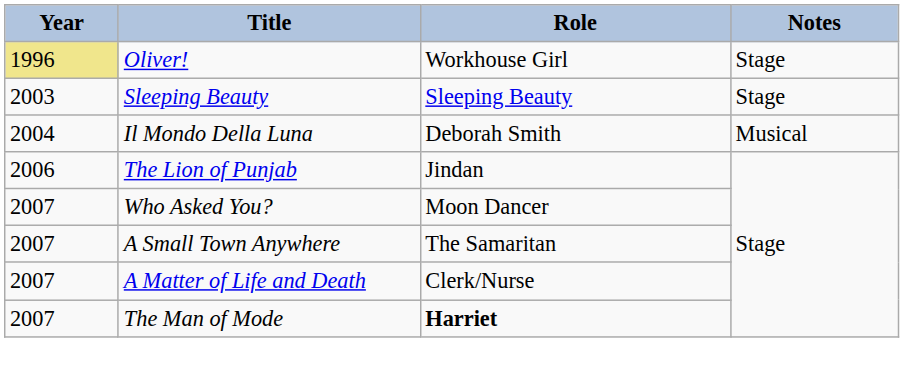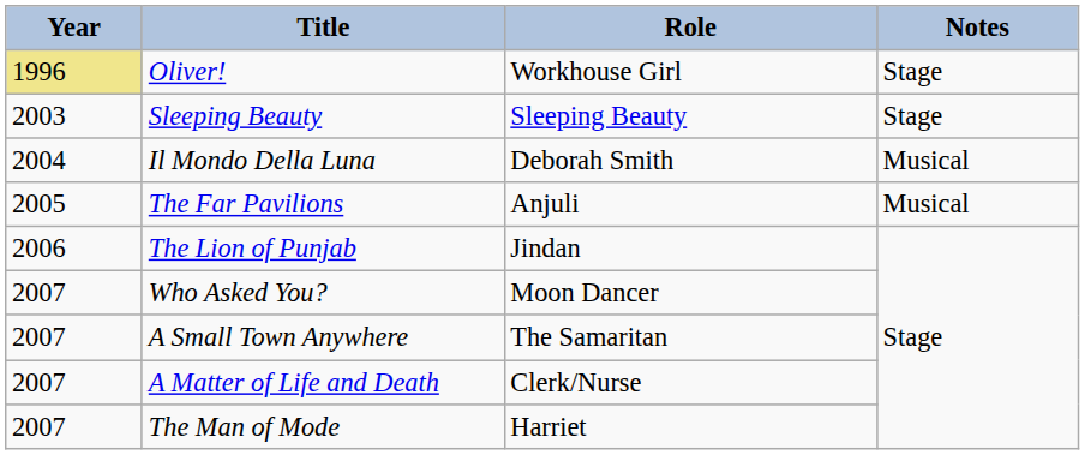+ row: 2005 | The Far Pavilions | Anjuli | Musical
The Man of Mode | Role: bold -> normal
